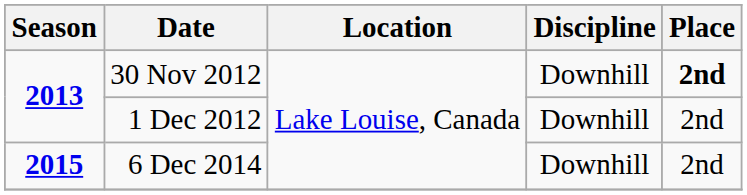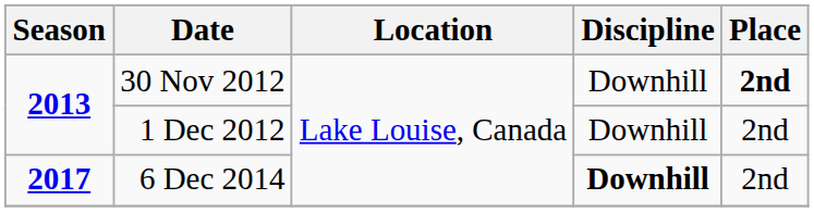6 Dec 2014 | Season: 2015 -> 2017
6 Dec 2014 | Discipline: normal -> bold
